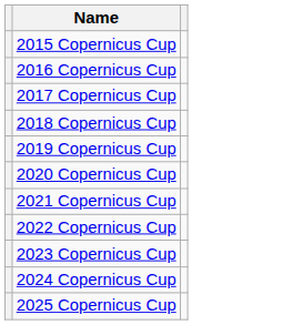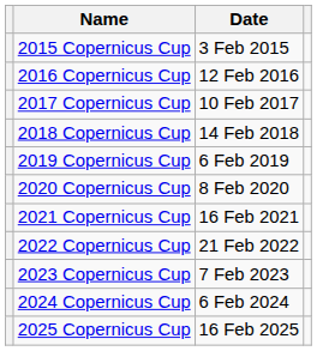+ column: Date | 3 Feb 2015 | 12 Feb 2016 | 10 Feb 2017 | 14 Feb 2018 | 6 Feb 2019 | 8 Feb 2020 | 16 Feb 2021 | 21 Feb 2022 | 7 Feb 2023 | 6 Feb 2024 | 16 Feb 2025
